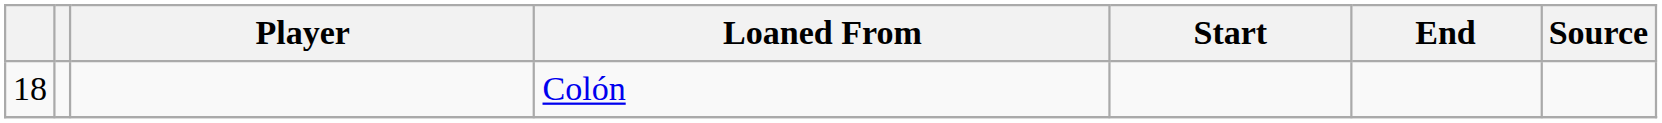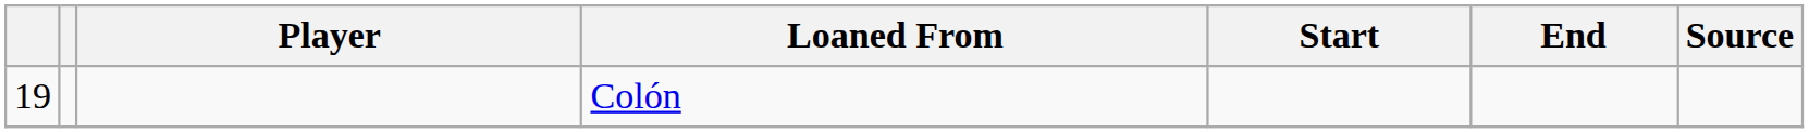Colón | column 1: 18 -> 19
